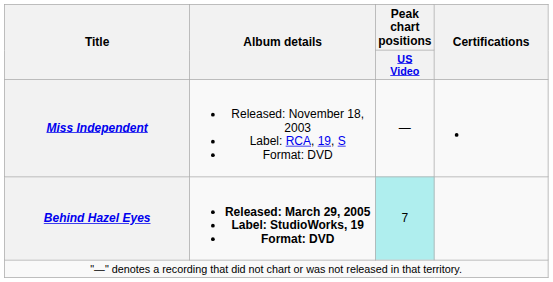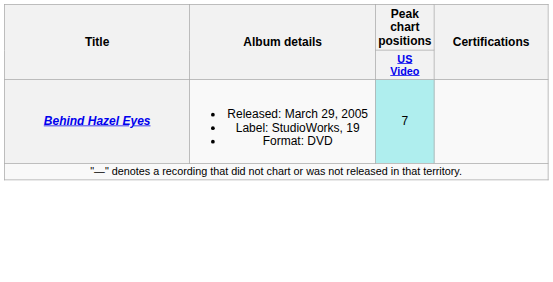- row: Miss Independent | Released: November 18, 2003 Label: RCA, 19, S Format: DVD | —
Behind Hazel Eyes | Album details: bold -> normal
